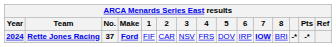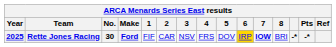Rette Jones Racing | Year: 2024 -> 2025
Rette Jones Racing | No.: 37 -> 30
Rette Jones Racing | 6: no background -> gold background
